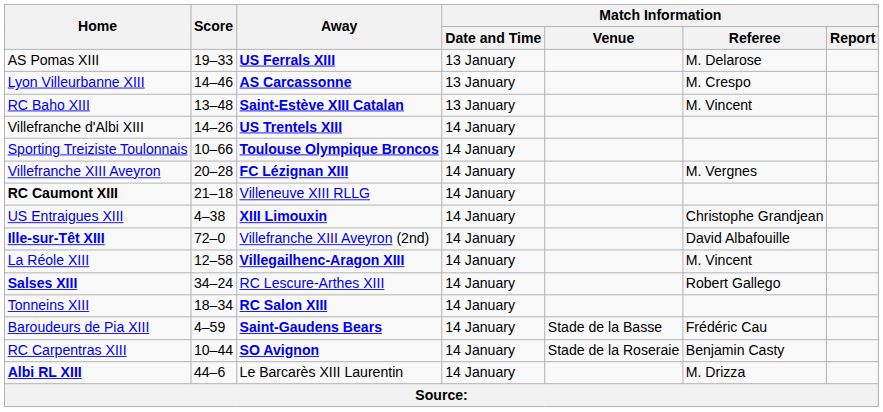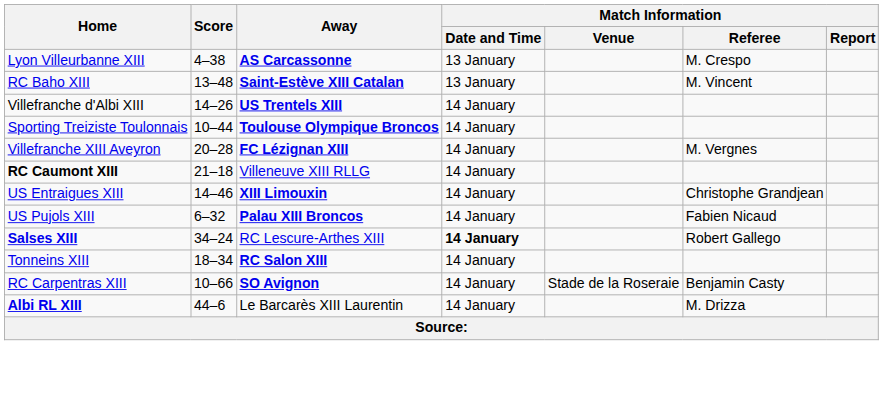- row: AS Pomas XIII | 19–33 | US Ferrals XIII | 13 January | M. Delarose
Lyon Villeurbanne XIII | Score: 14–46 -> 4–38
Sporting Treiziste Toulonnais | Score: 10–66 -> 10–44
US Entraigues XIII | Score: 4–38 -> 14–46
+ row: US Pujols XIII | 6–32 | Palau XIII Broncos | 14 January | Fabien Nicaud
- row: Ille-sur-Têt XIII | 72–0 | Villefranche XIII Aveyron (2nd) | 14 January | David Albafouille
- row: La Réole XIII | 12–58 | Villegailhenc-Aragon XIII | 14 January | M. Vincent
Salses XIII | Match Information / Date and Time: normal -> bold
- row: Baroudeurs de Pia XIII | 4–59 | Saint-Gaudens Bears | 14 January | Stade de la Basse | Frédéric Cau
RC Carpentras XIII | Score: 10–44 -> 10–66
